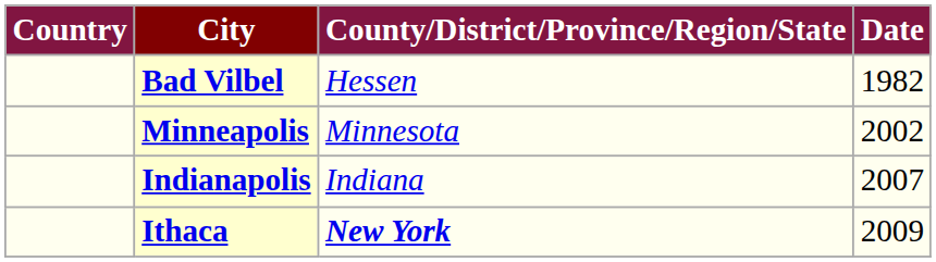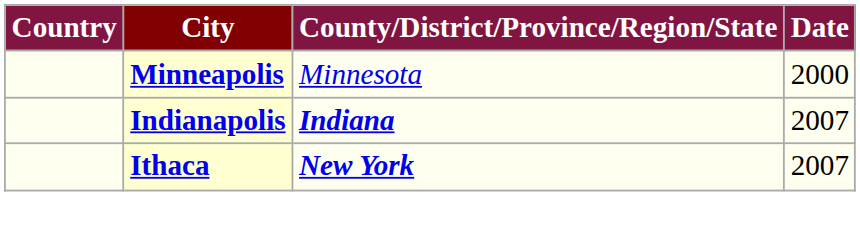- row: Bad Vilbel | Hessen | 1982
Minneapolis | Date: 2002 -> 2000
Indianapolis | County/District/Province/Region/State: normal -> bold
Ithaca | Date: 2009 -> 2007
